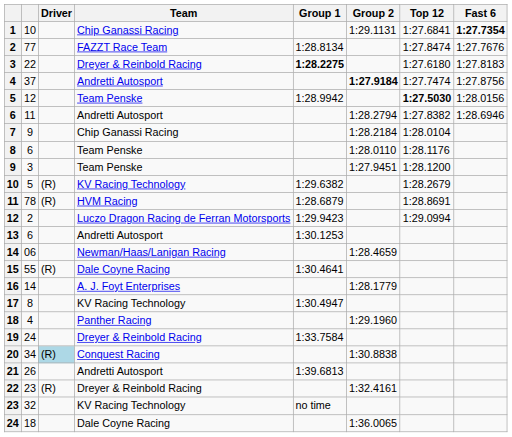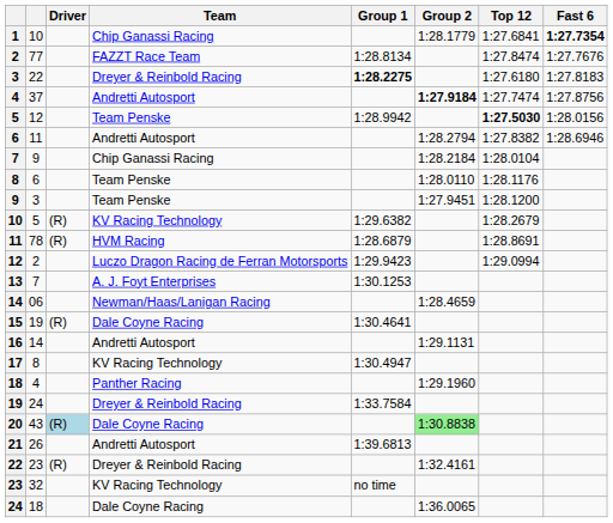1 | Group 2: 1:29.1131 -> 1:28.1779
13 | column 2: 6 -> 7
13 | Team: Andretti Autosport -> A. J. Foyt Enterprises
15 | column 2: 55 -> 19
16 | Team: A. J. Foyt Enterprises -> Andretti Autosport
16 | Group 2: 1:28.1779 -> 1:29.1131
20 | column 2: 34 -> 43
20 | Team: Conquest Racing -> Dale Coyne Racing
20 | Group 2: no background -> lightgreen background
